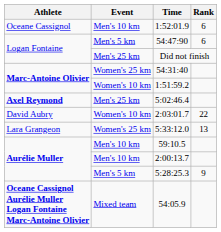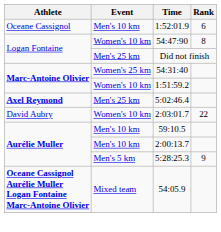54:47:90 | Event: Men's 5 km -> Women's 10 km
54:47:90 | Rank: 6 -> 8
- row: Lara Grangeon | Women's 25 km | 5:33:12.0 | 13
